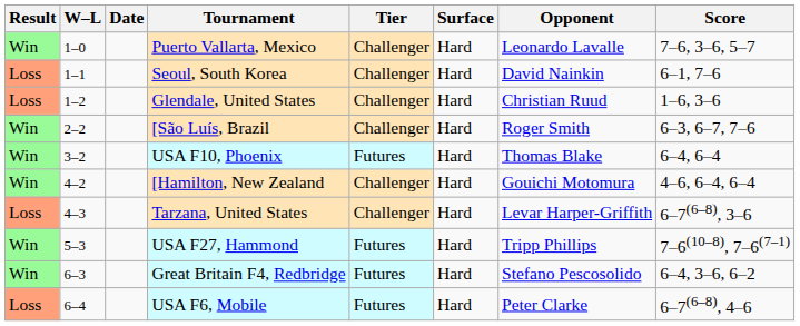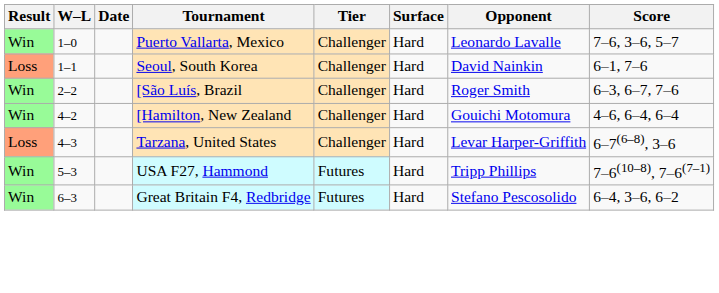- row: Loss | 1–2 | Glendale, United States | Challenger | Hard | Christian Ruud | 1–6, 3–6
- row: Win | 3–2 | USA F10, Phoenix | Futures | Hard | Thomas Blake | 6–4, 6–4
- row: Loss | 6–4 | USA F6, Mobile | Futures | Hard | Peter Clarke | 6–7(6–8), 4–6
